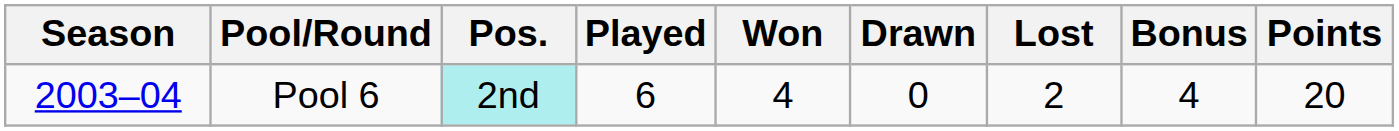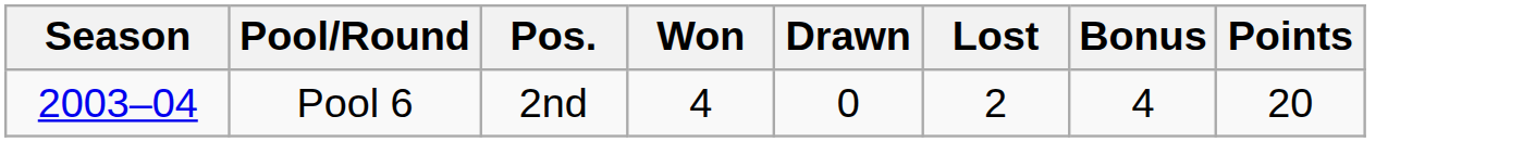- column: Played | 6
Pool 6 | Pos.: paleturquoise background -> no background
